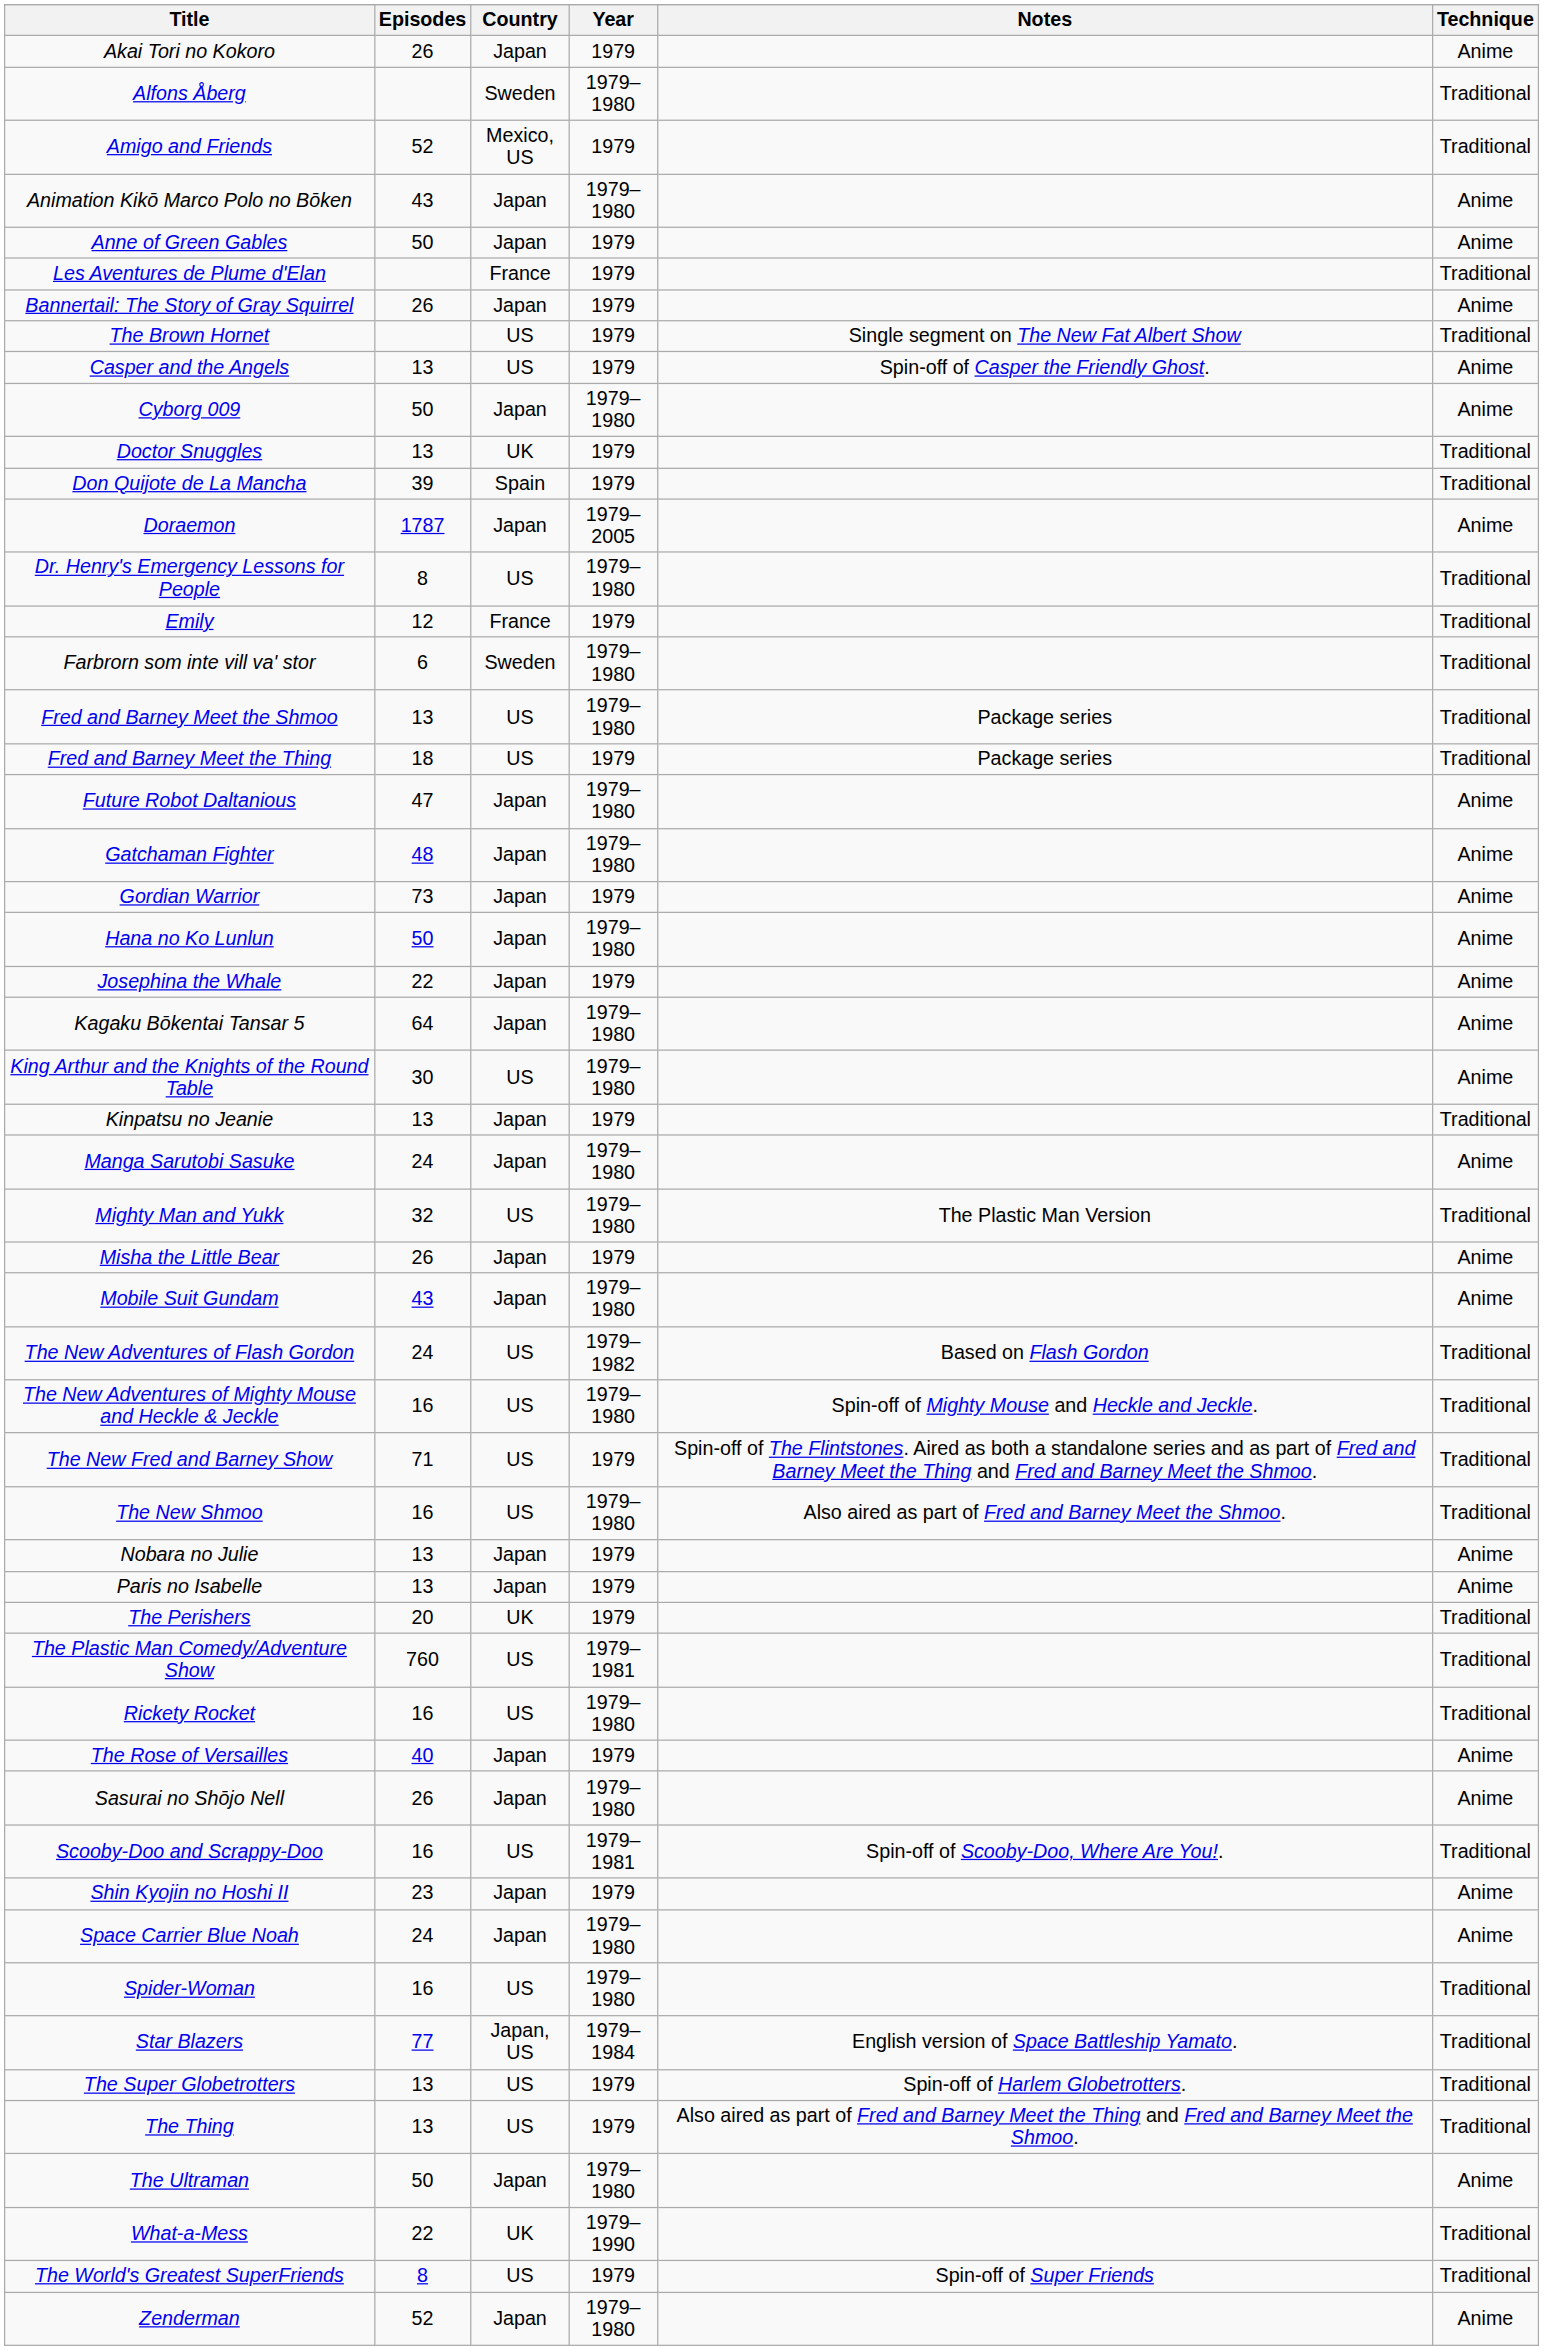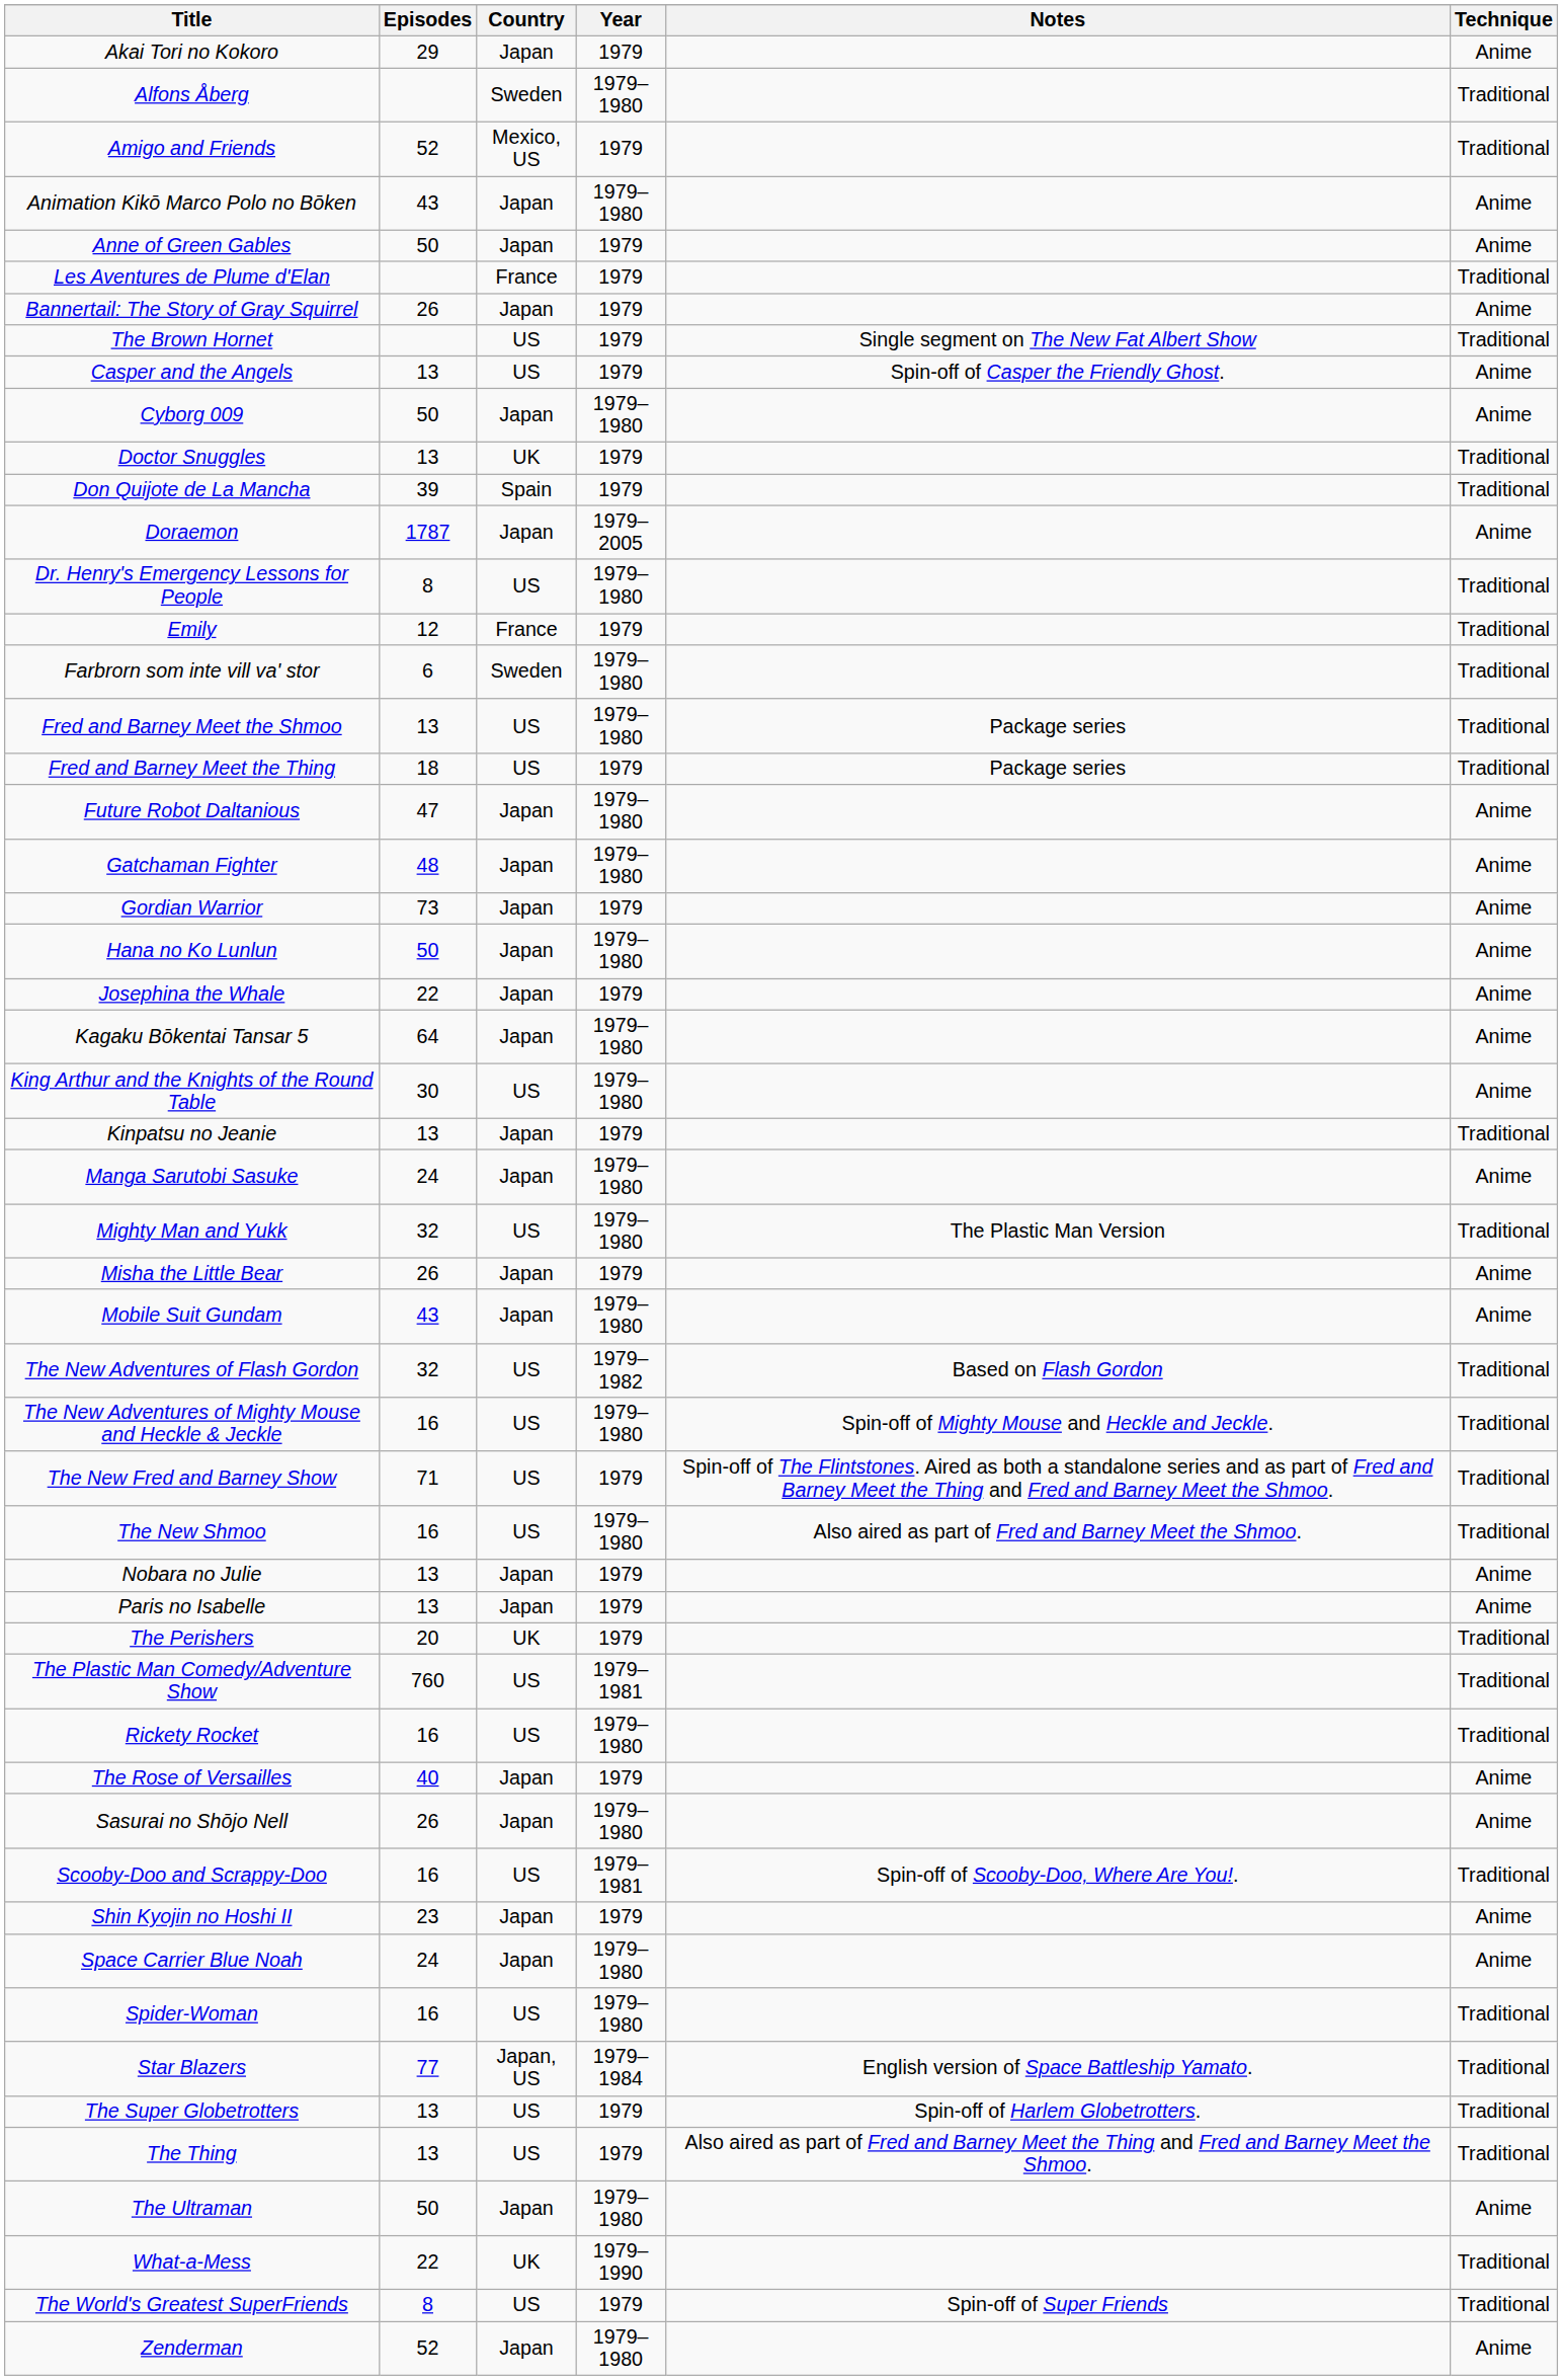Akai Tori no Kokoro | Episodes: 26 -> 29
The New Adventures of Flash Gordon | Episodes: 24 -> 32
